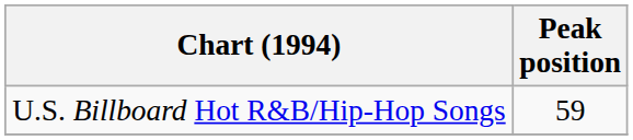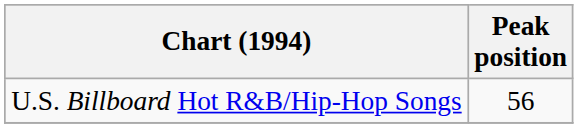U.S. Billboard Hot R&B/Hip-Hop Songs | Peak position: 59 -> 56
